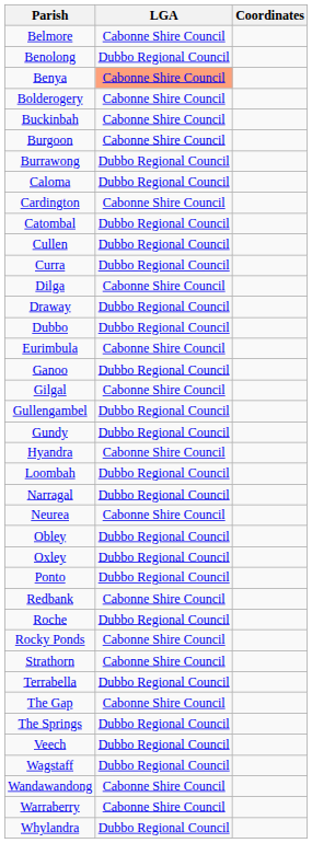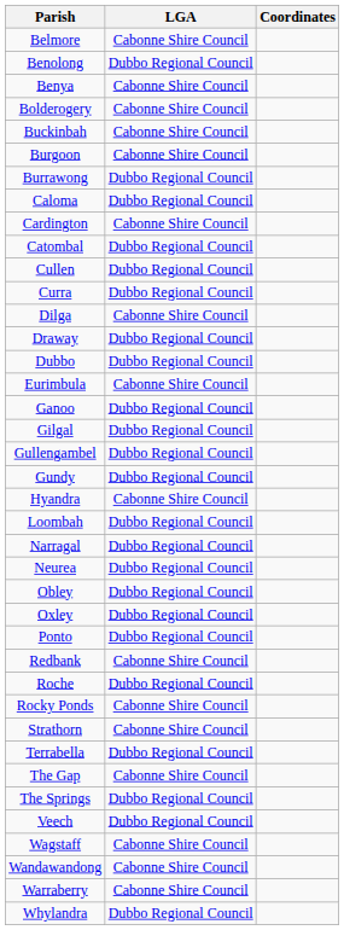Benya | LGA: lightsalmon background -> no background
Gilgal | LGA: Cabonne Shire Council -> Dubbo Regional Council
Neurea | LGA: Cabonne Shire Council -> Dubbo Regional Council
Wagstaff | LGA: Dubbo Regional Council -> Cabonne Shire Council
